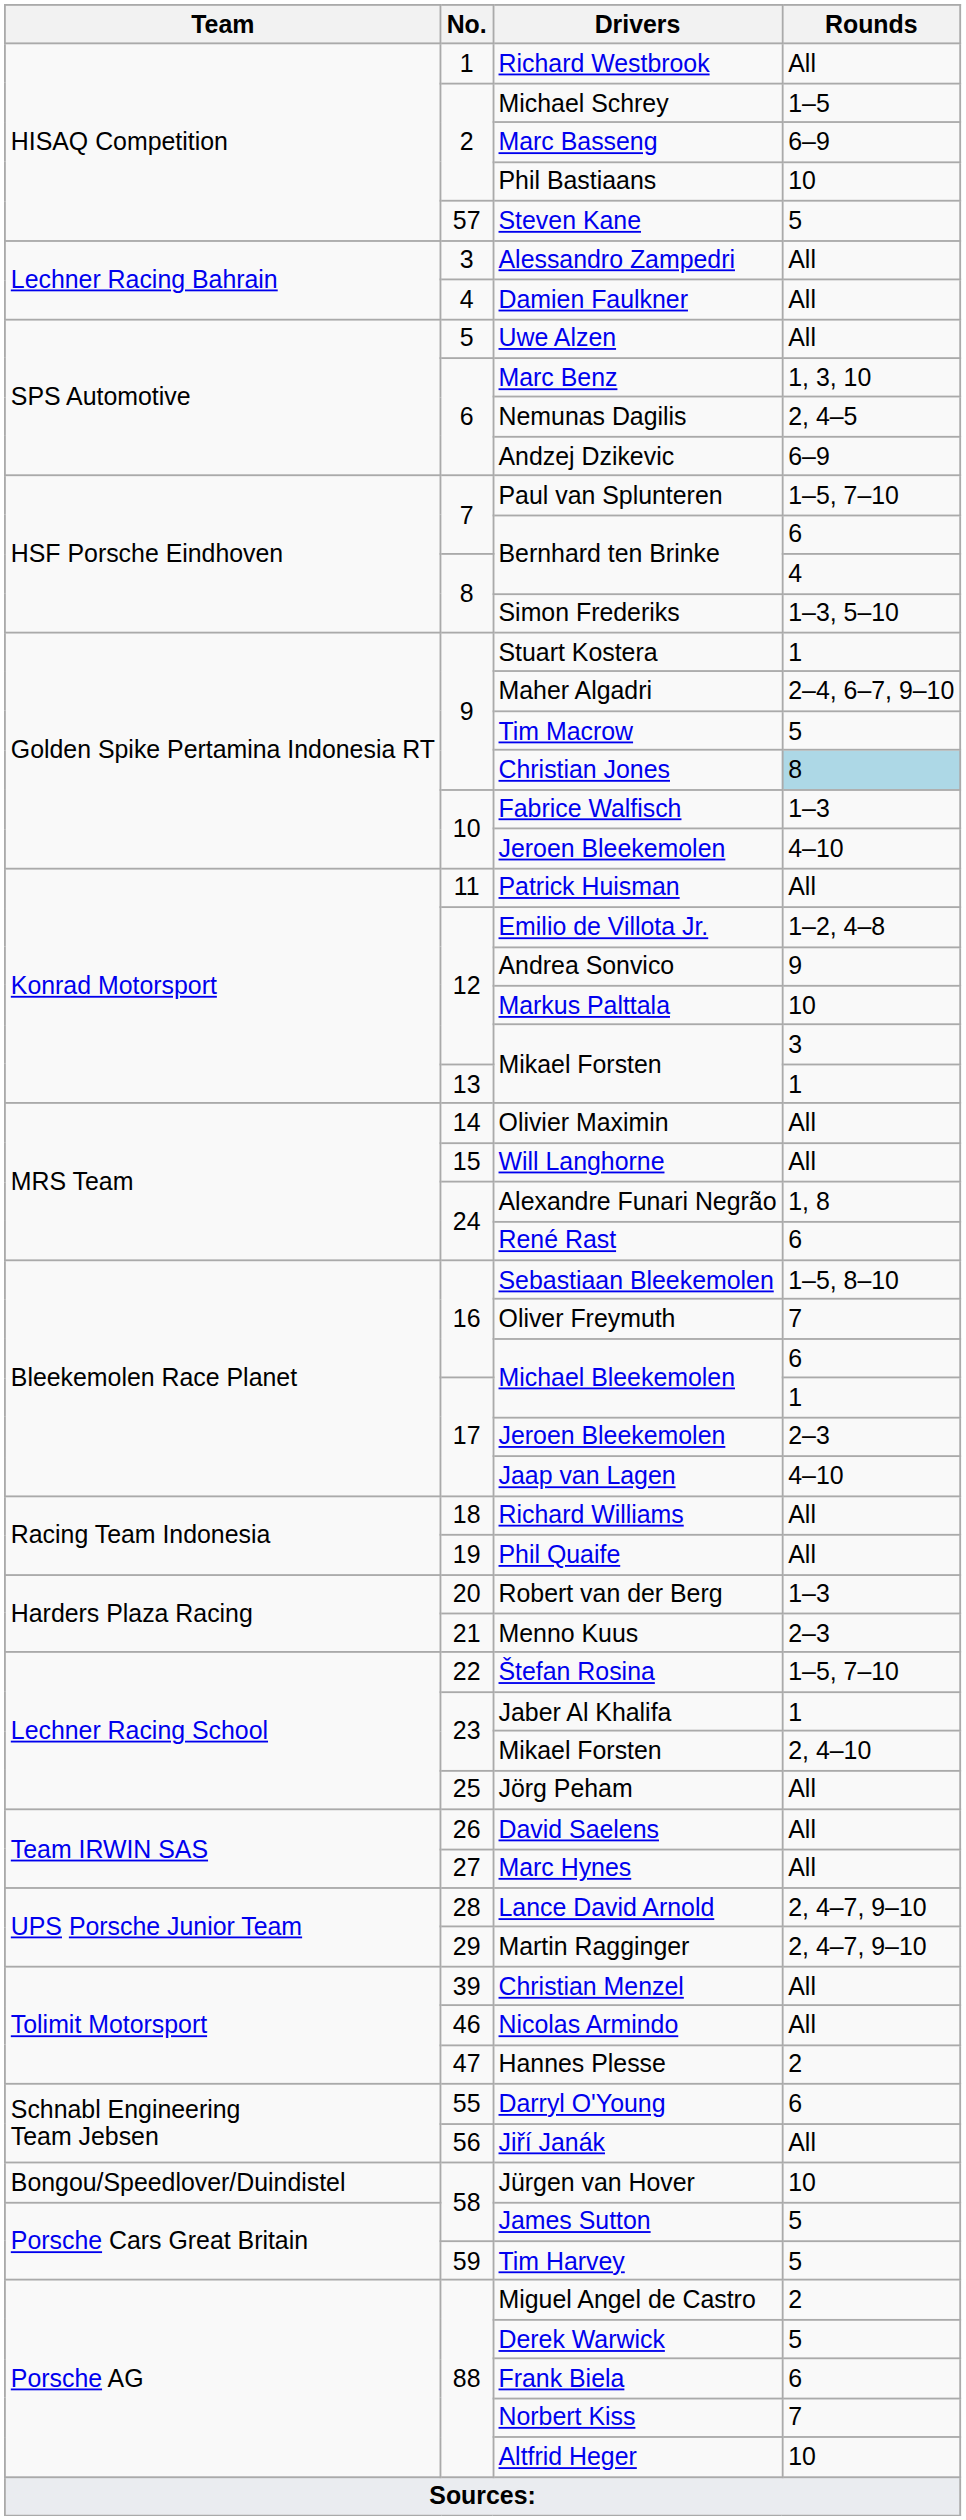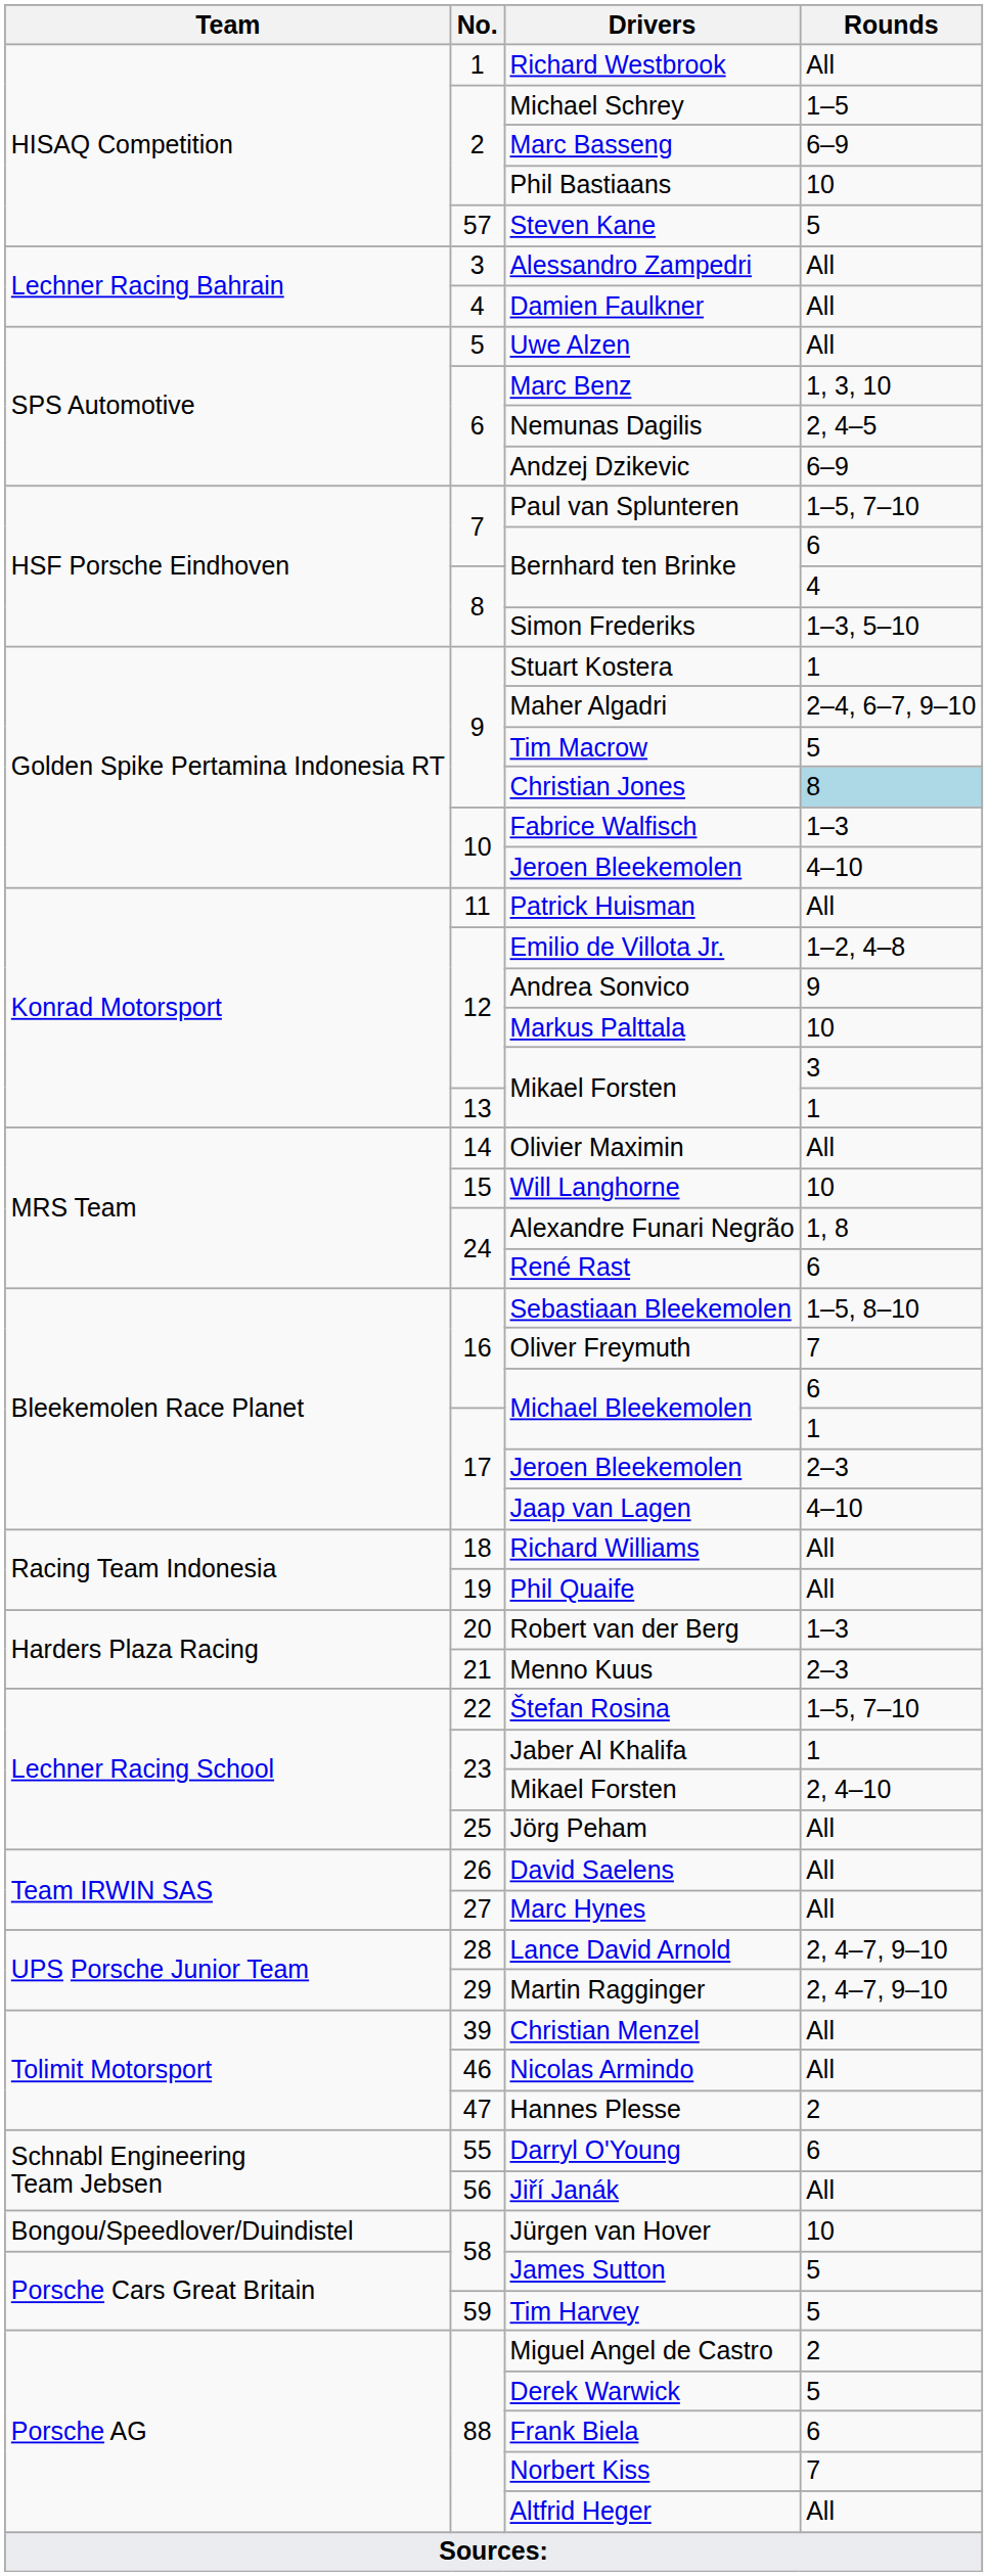Will Langhorne | Rounds: All -> 10
Altfrid Heger | Rounds: 10 -> All
